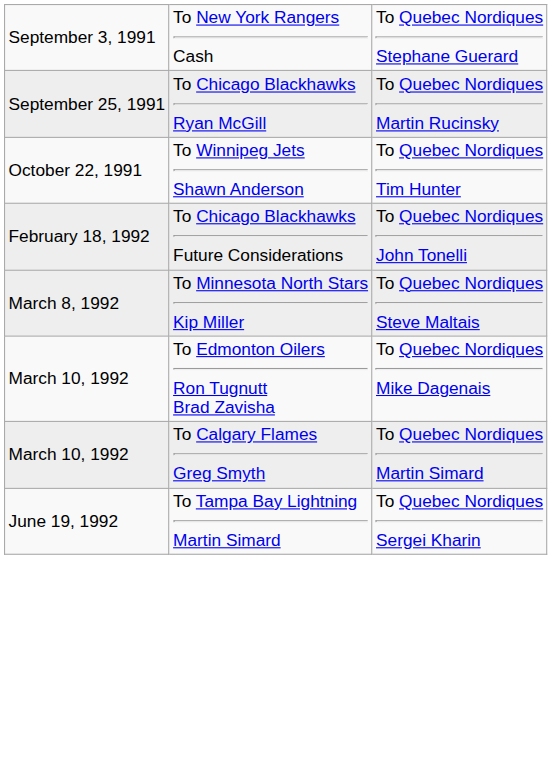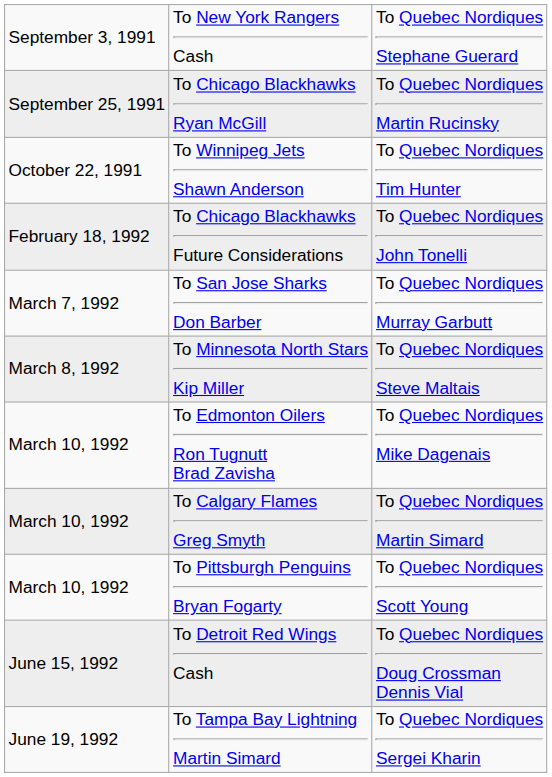+ row: March 7, 1992 | To San Jose Sharks Don Barber | To Quebec Nordiques Murray Garbutt
+ row: March 10, 1992 | To Pittsburgh Penguins Bryan Fogarty | To Quebec Nordiques Scott Young
+ row: June 15, 1992 | To Detroit Red Wings Cash | To Quebec Nordiques Doug Crossman Dennis Vial
